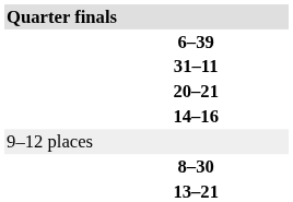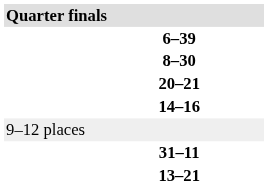rows swapped: 31–11 <-> 8–30
